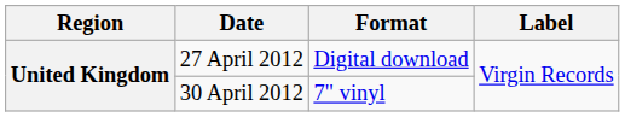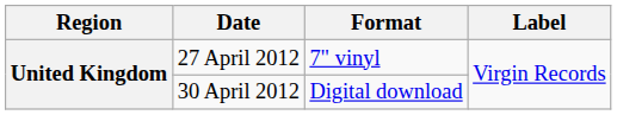27 April 2012 | Format: Digital download -> 7" vinyl
30 April 2012 | Format: 7" vinyl -> Digital download
